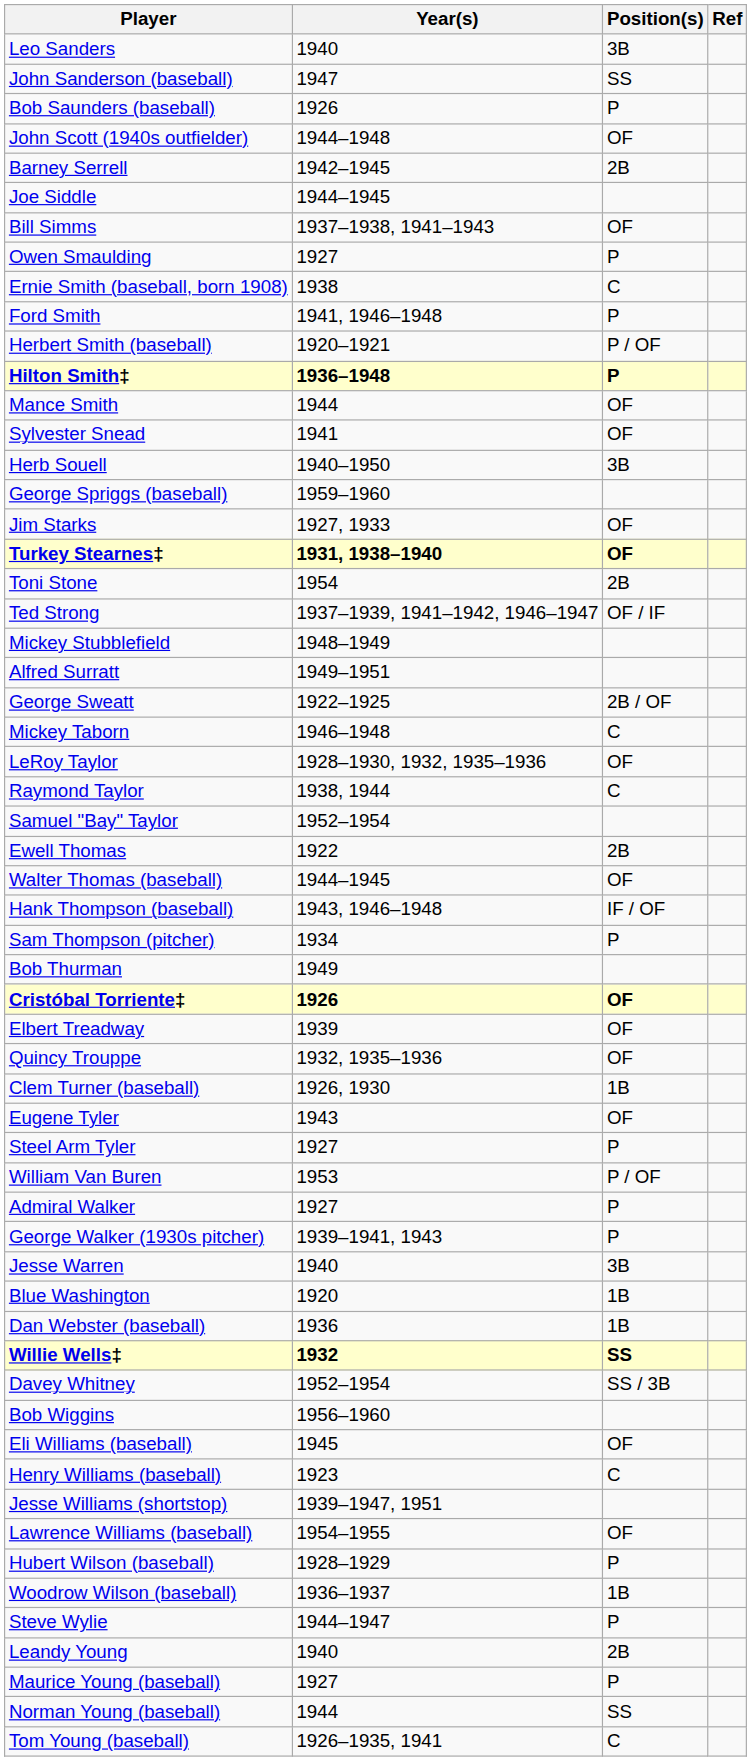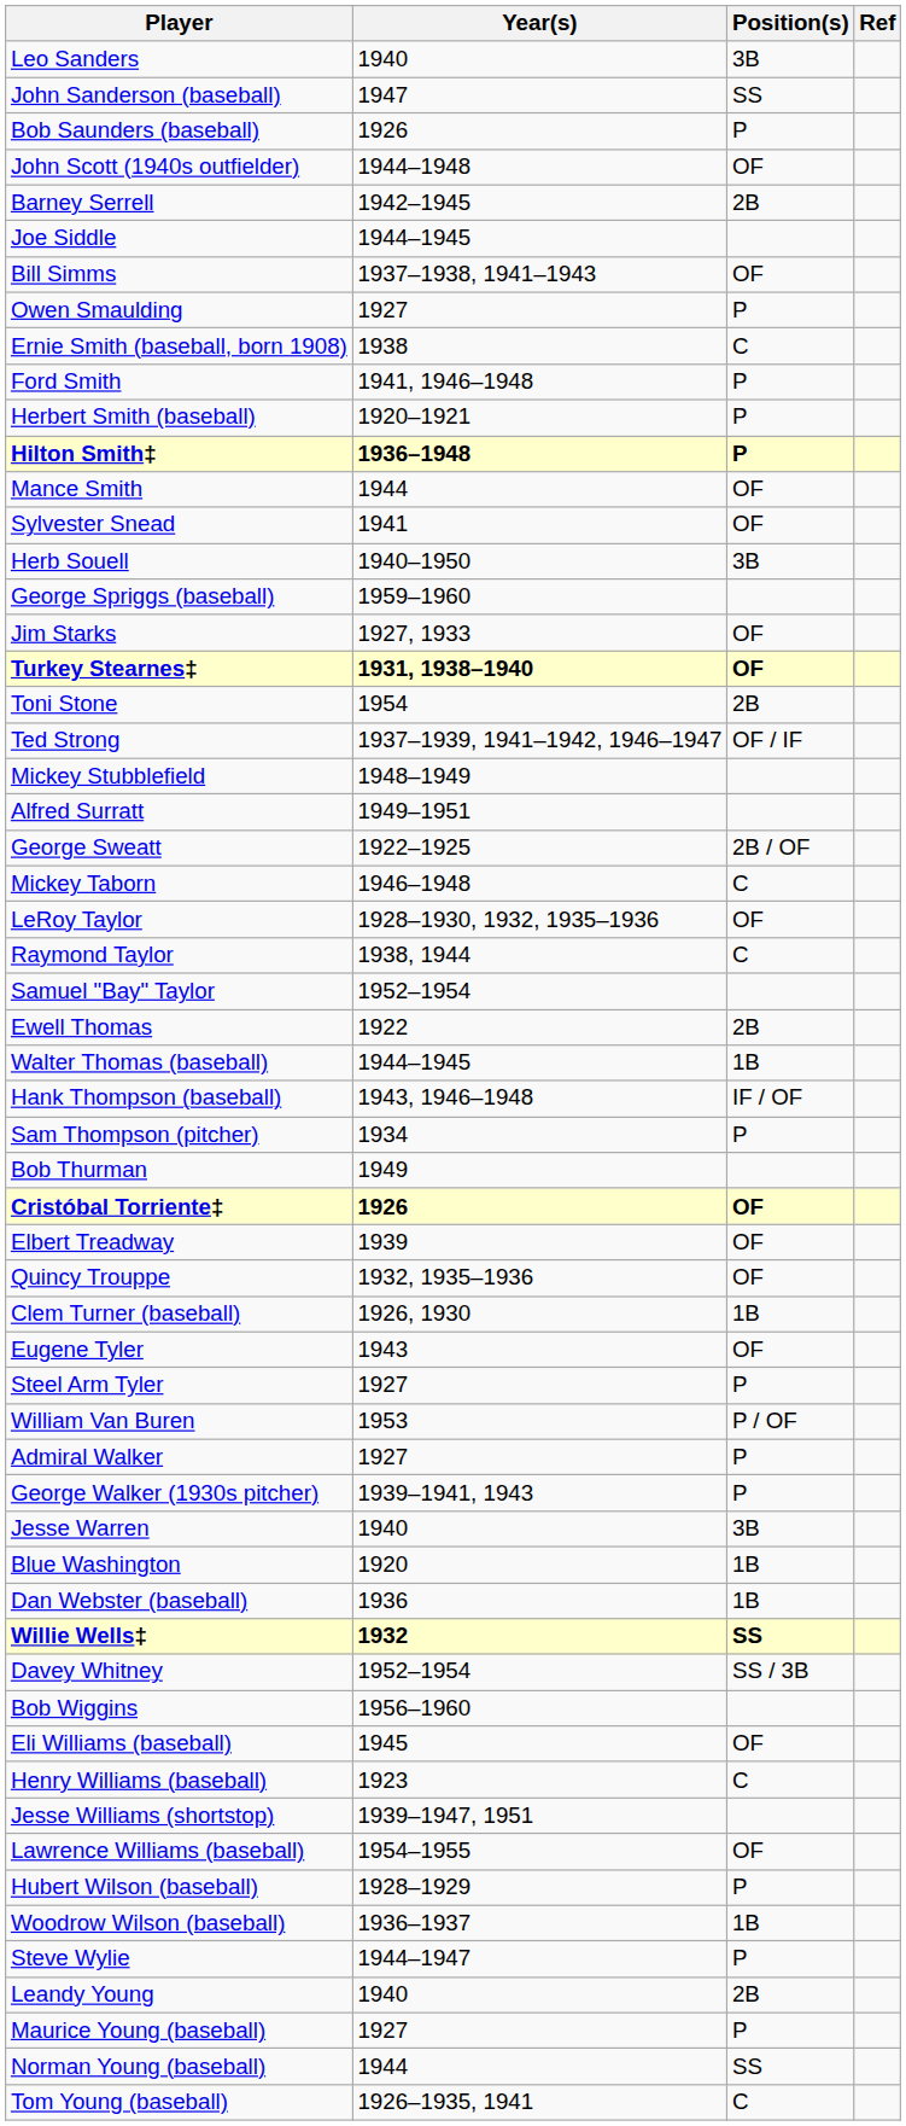Herbert Smith (baseball) | Position(s): P / OF -> P
Walter Thomas (baseball) | Position(s): OF -> 1B
